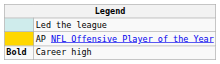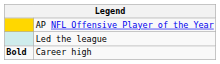rows swapped: AP NFL Offensive Player of the Year <-> Led the league
